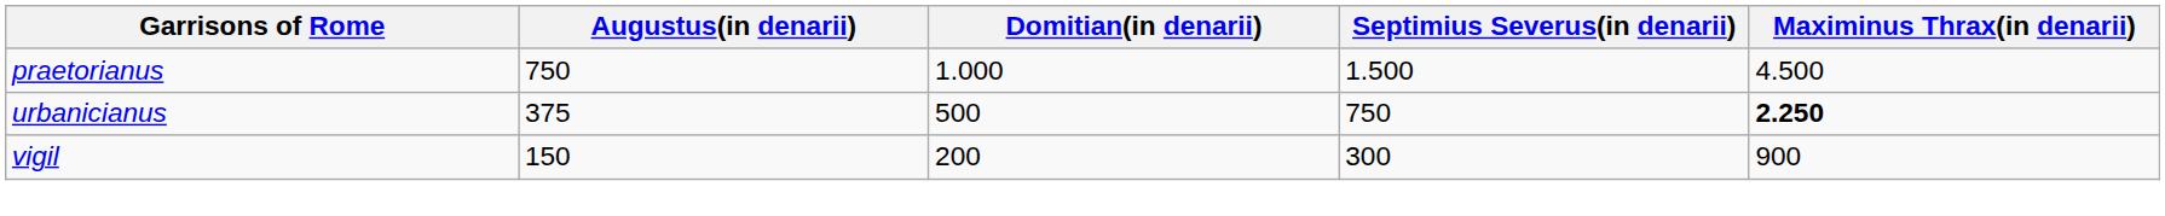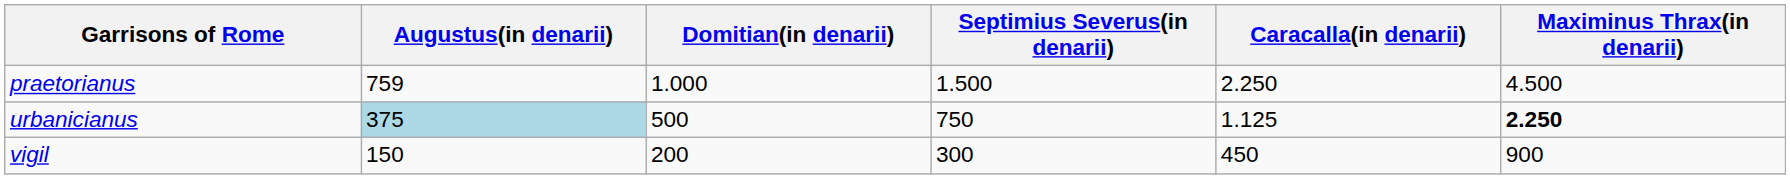+ column: Caracalla(in denarii) | 2.250 | 1.125 | 450
praetorianus | Augustus(in denarii): 750 -> 759
urbanicianus | Augustus(in denarii): no background -> lightblue background
